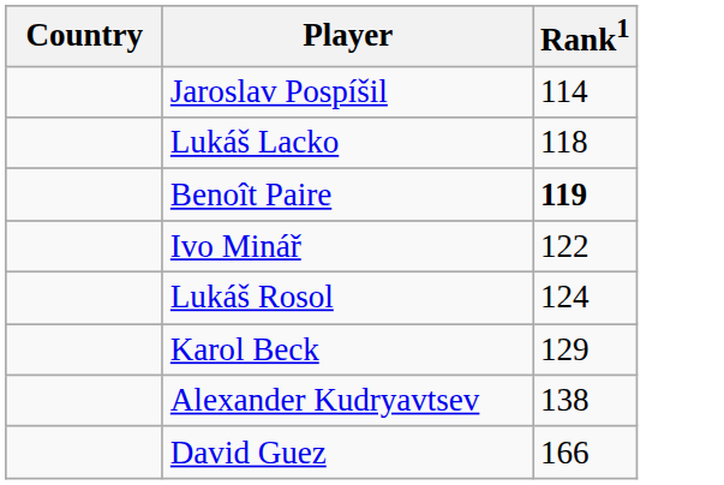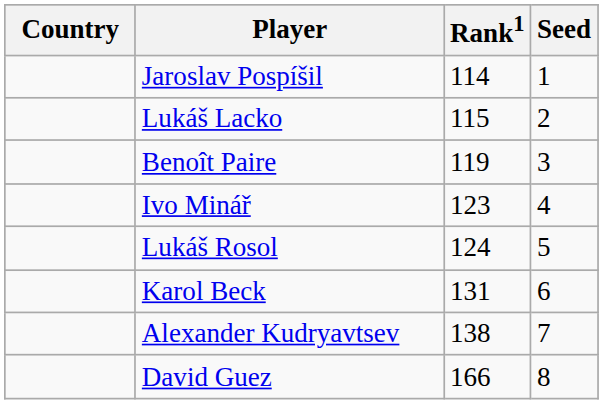+ column: Seed | 1 | 2 | 3 | 4 | 5 | 6 | 7 | 8
Lukáš Lacko | Rank1: 118 -> 115
Benoît Paire | Rank1: bold -> normal
Ivo Minář | Rank1: 122 -> 123
Karol Beck | Rank1: 129 -> 131
